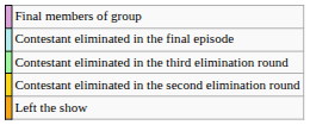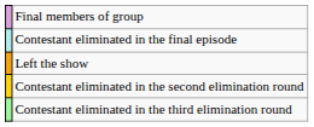rows swapped: Contestant eliminated in the third elimination round <-> Left the show
